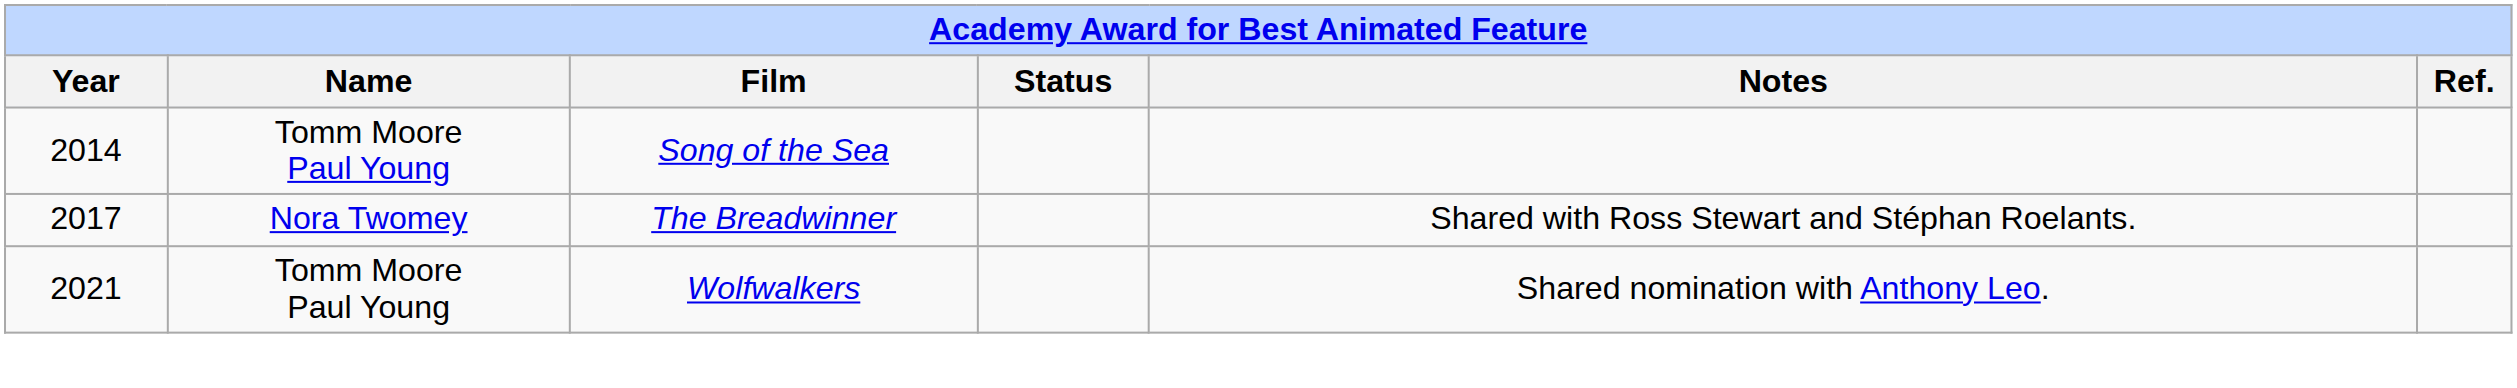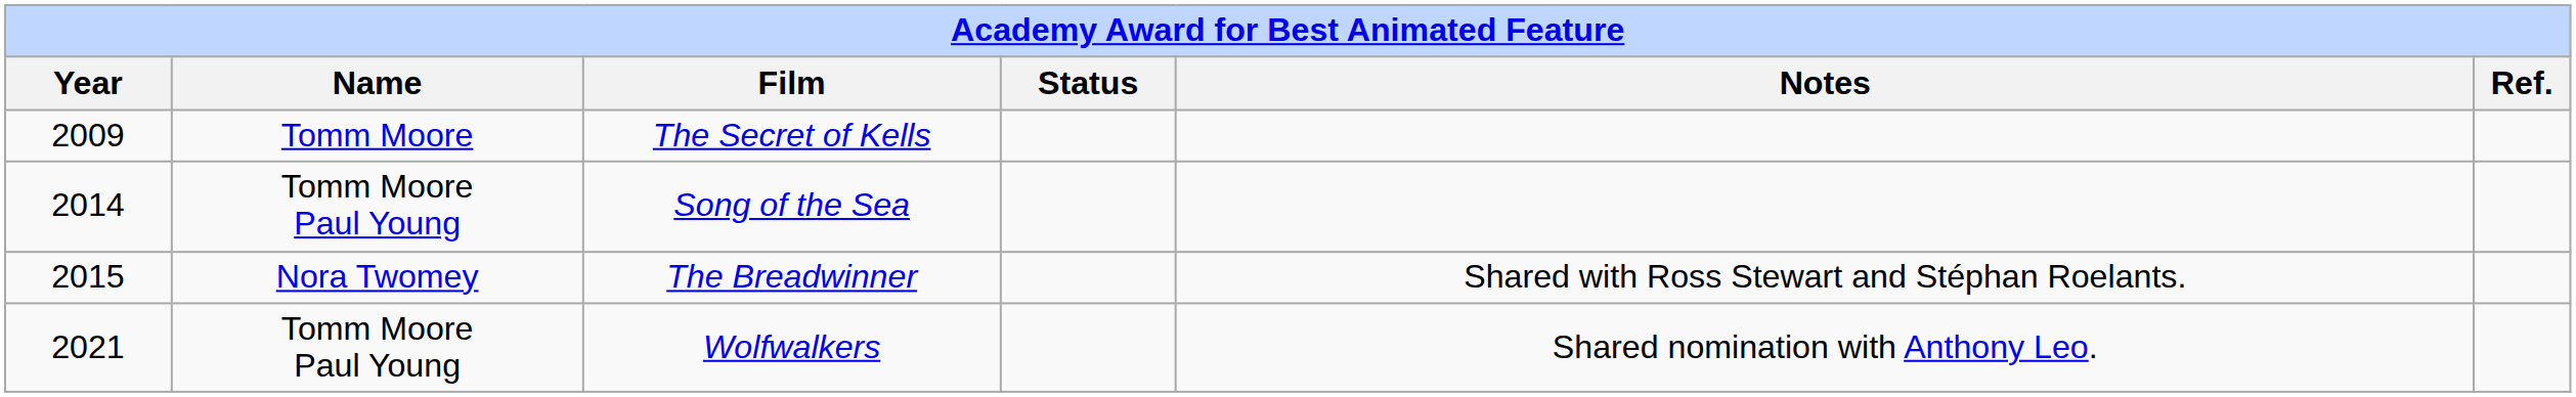+ row: 2009 | Tomm Moore | The Secret of Kells
The Breadwinner | Year: 2017 -> 2015
